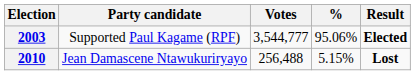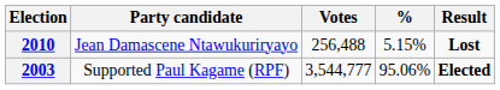rows swapped: 2003 <-> 2010
